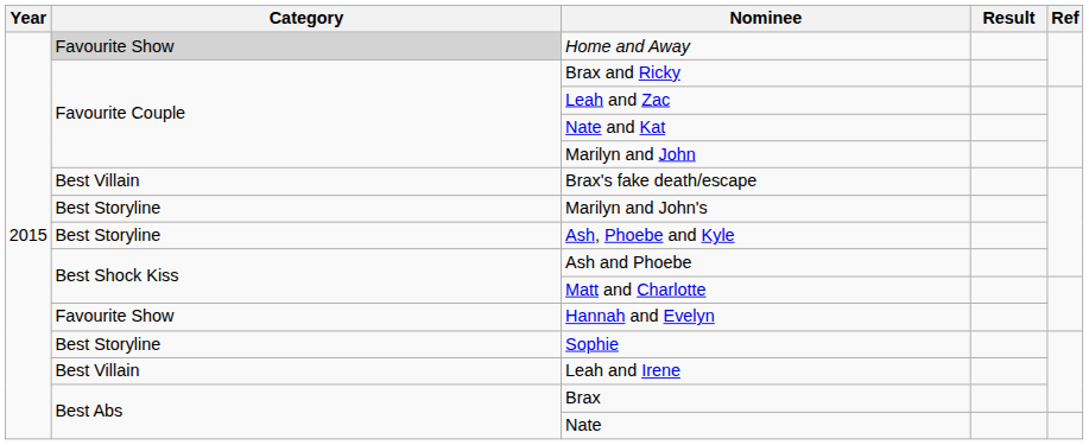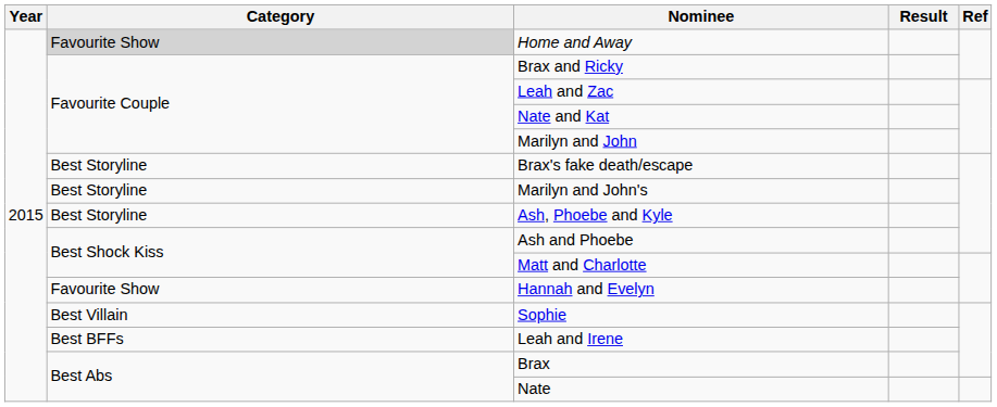Brax's fake death/escape | Category: Best Villain -> Best Storyline
Sophie | Category: Best Storyline -> Best Villain
Leah and Irene | Category: Best Villain -> Best BFFs
